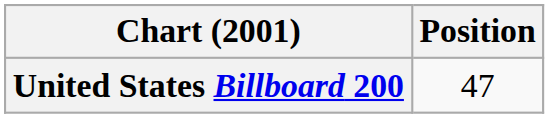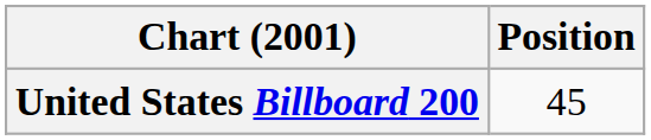United States Billboard 200 | Position: 47 -> 45
